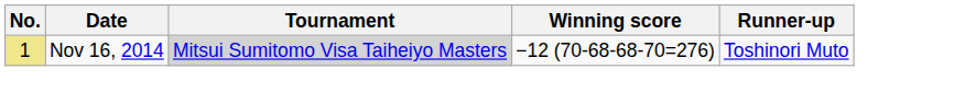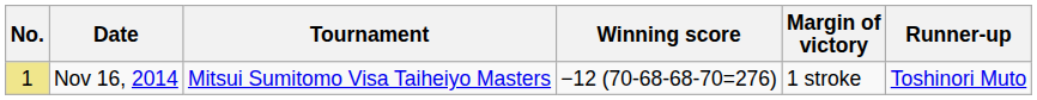+ column: Margin of victory | 1 stroke
Nov 16, 2014 | Tournament: lightgrey background -> no background
